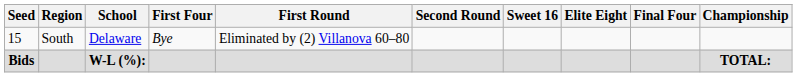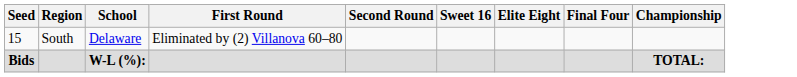- column: First Four | Bye
